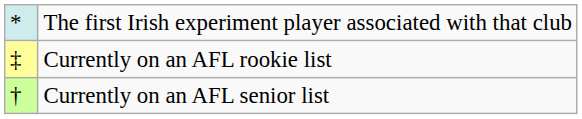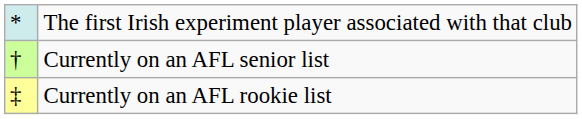rows swapped: Currently on an AFL senior list <-> Currently on an AFL rookie list
